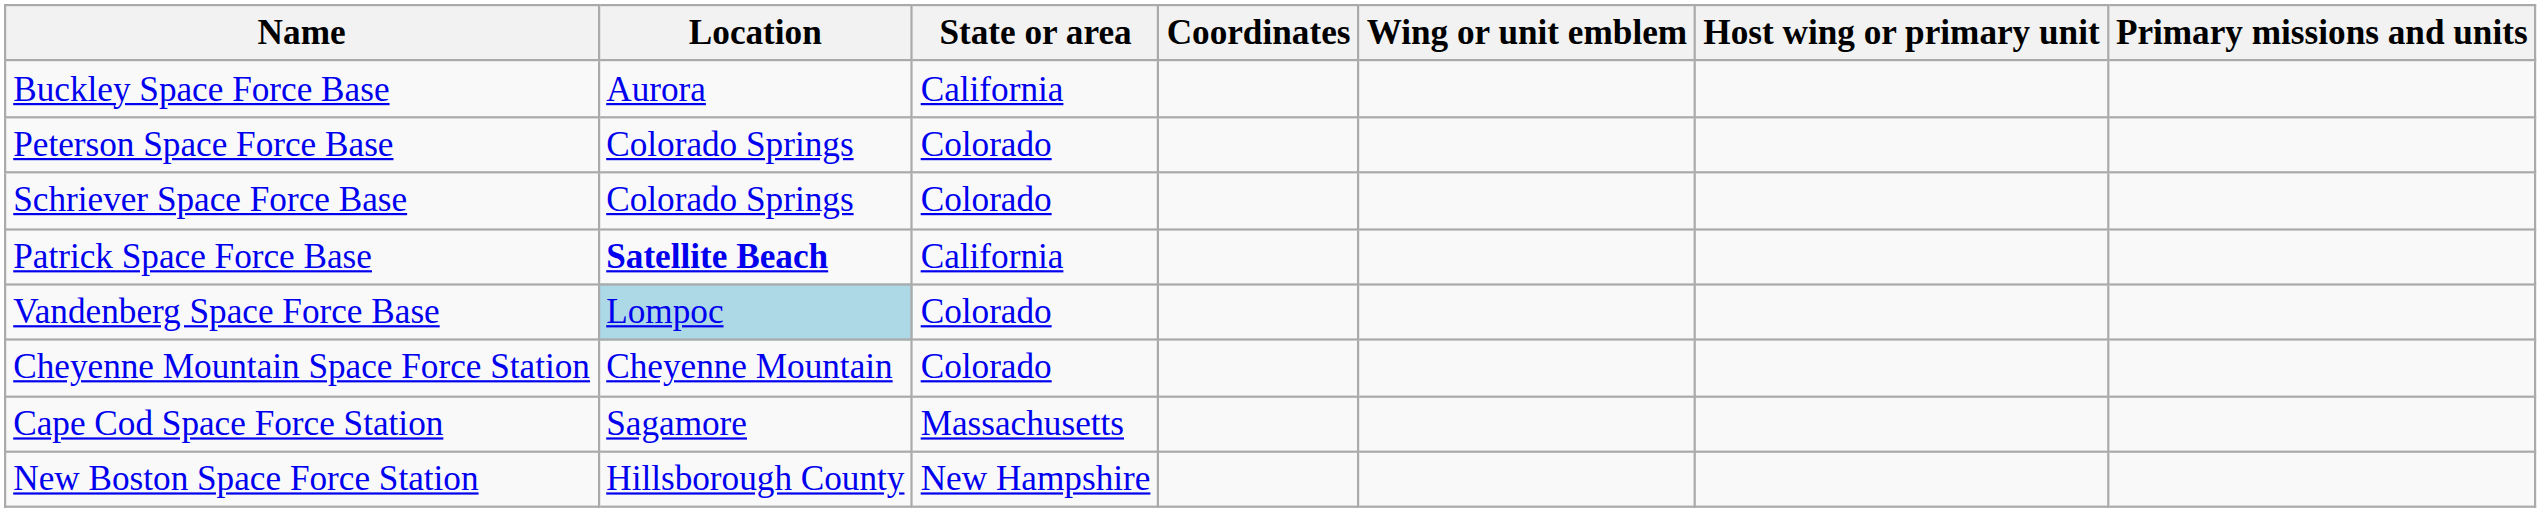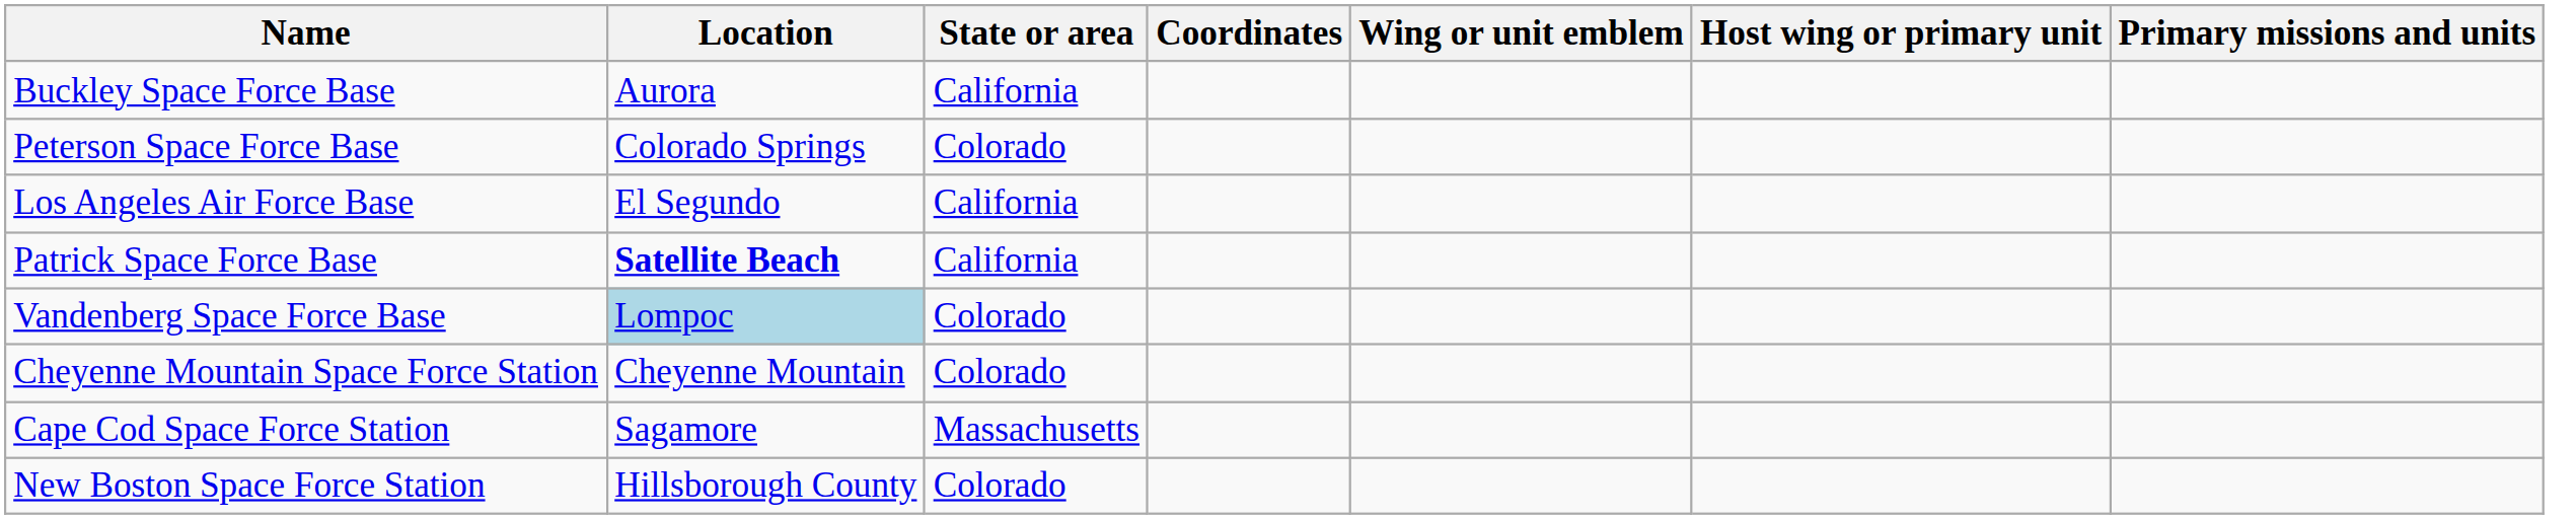- row: Schriever Space Force Base | Colorado Springs | Colorado
+ row: Los Angeles Air Force Base | El Segundo | California
New Boston Space Force Station | State or area: New Hampshire -> Colorado
